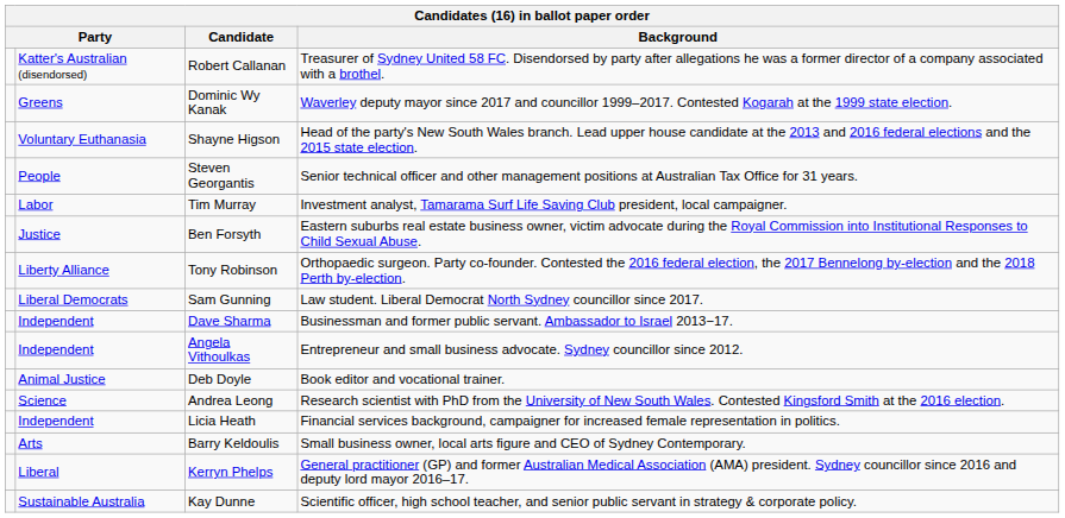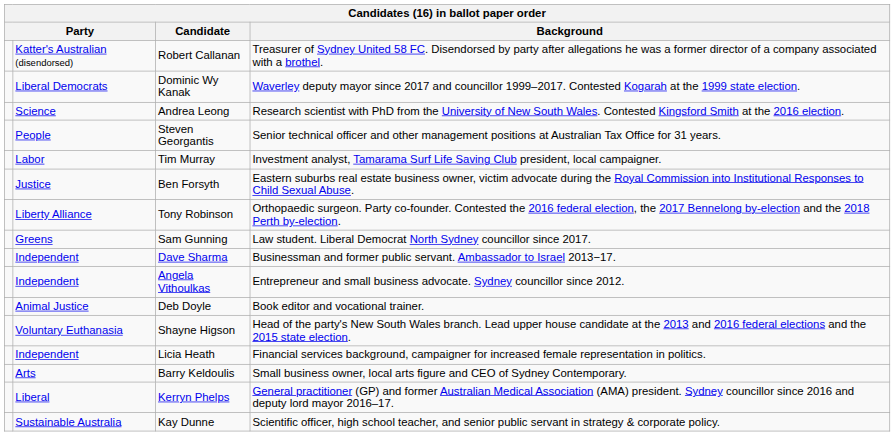Dominic Wy Kanak | column 2: Greens -> Liberal Democrats
rows swapped: Shayne Higson <-> Andrea Leong
Sam Gunning | column 2: Liberal Democrats -> Greens
